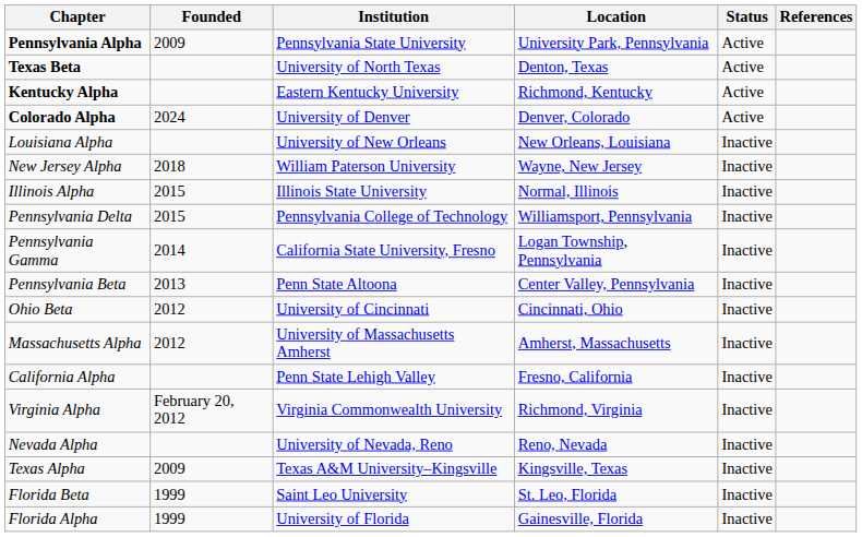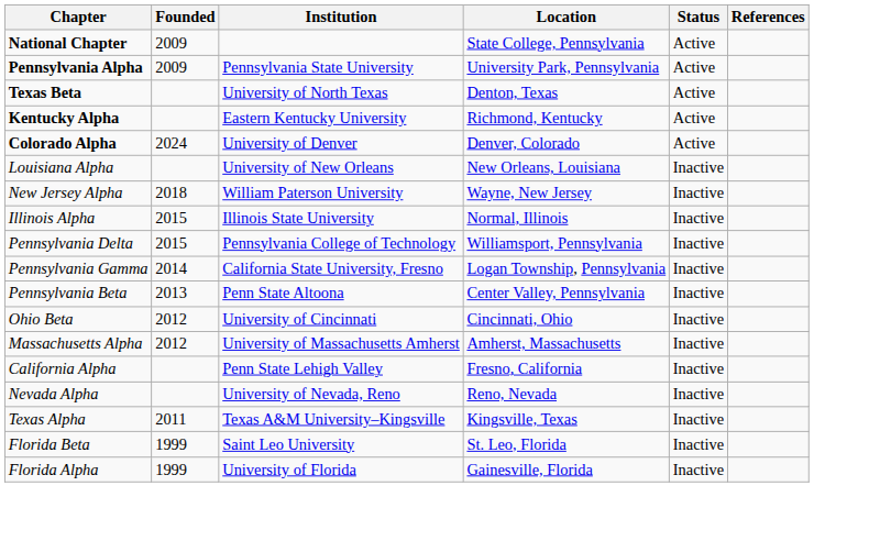+ row: National Chapter | 2009 | State College, Pennsylvania | Active
- row: Virginia Alpha | February 20, 2012 | Virginia Commonwealth University | Richmond, Virginia | Inactive
Texas Alpha | Founded: 2009 -> 2011
